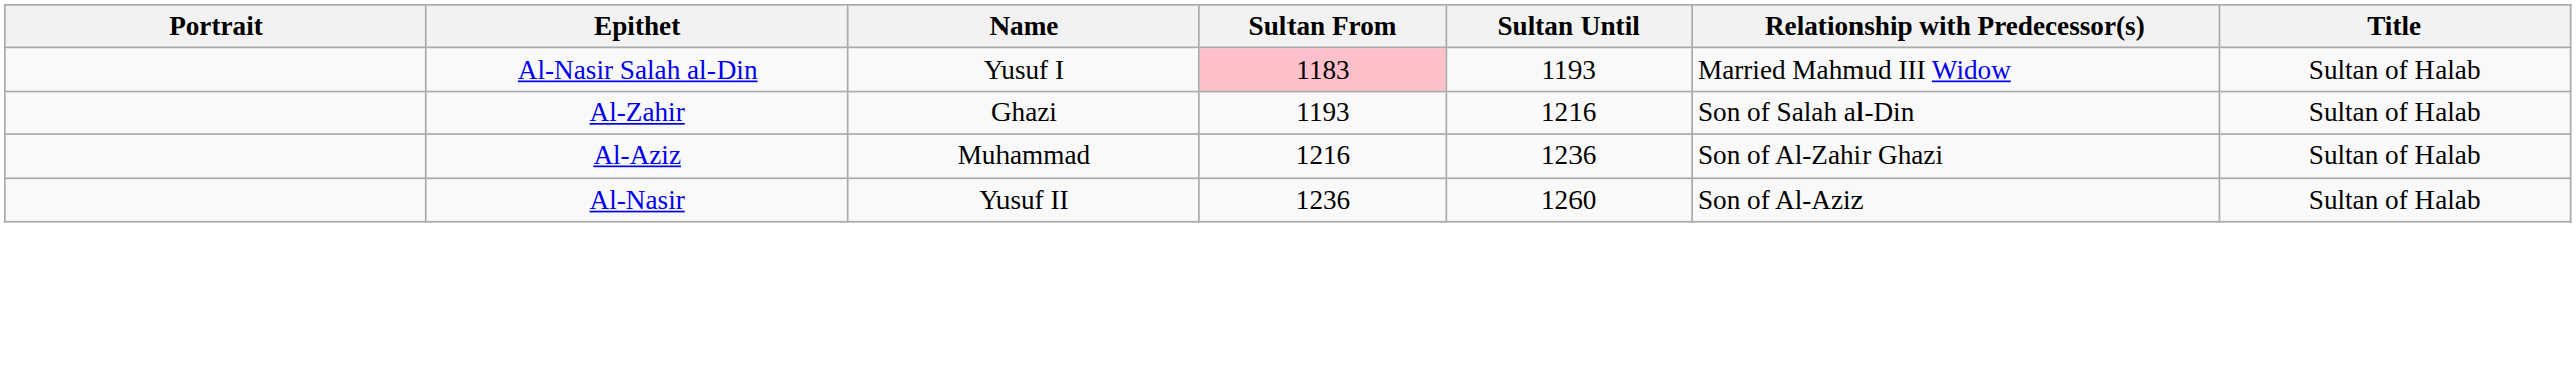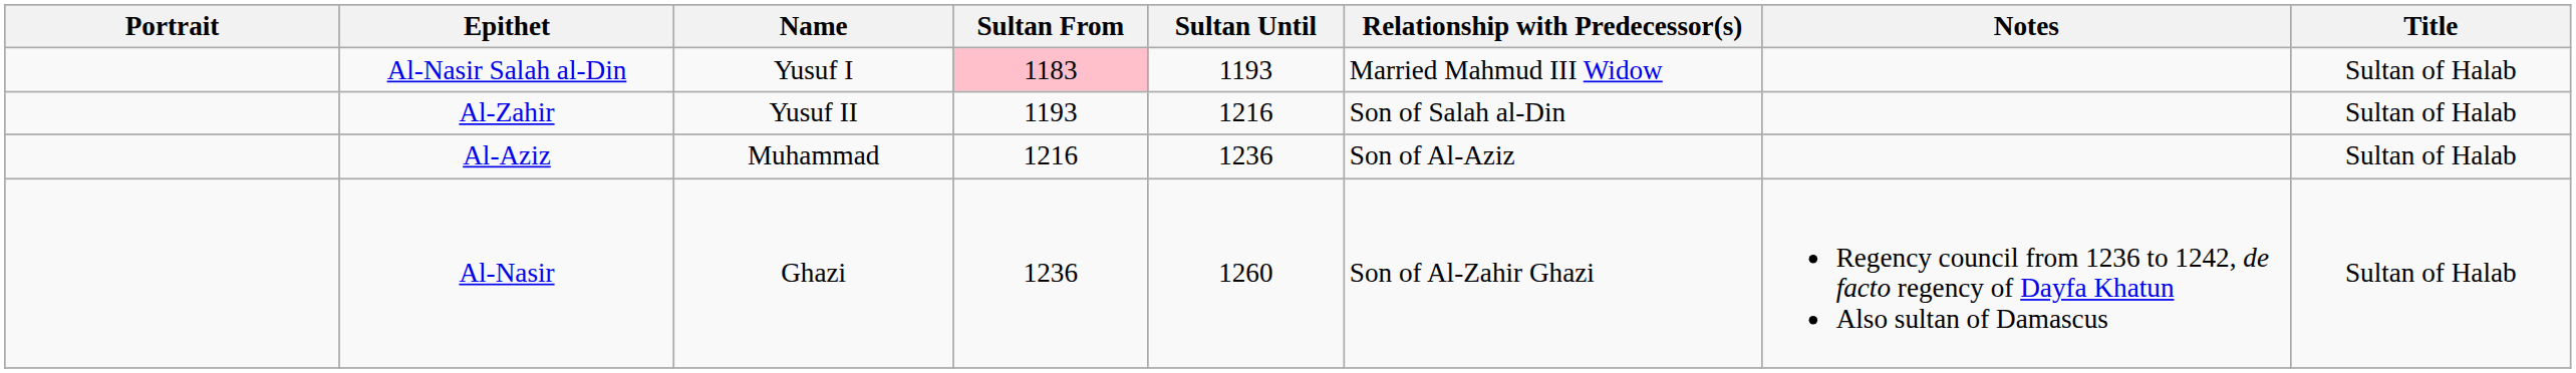+ column: Notes | Regency council from 1236 to 1242, de facto regency of Dayfa Khatun Also sultan of Damascus
Al-Zahir | Name: Ghazi -> Yusuf II
Al-Aziz | Relationship with Predecessor(s): Son of Al-Zahir Ghazi -> Son of Al-Aziz
Al-Nasir | Name: Yusuf II -> Ghazi
Al-Nasir | Relationship with Predecessor(s): Son of Al-Aziz -> Son of Al-Zahir Ghazi
